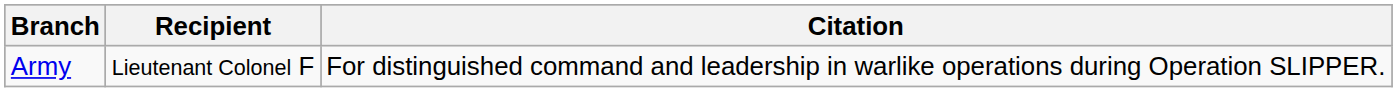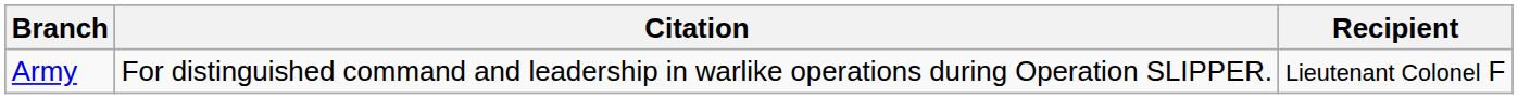columns swapped: Recipient <-> Citation
